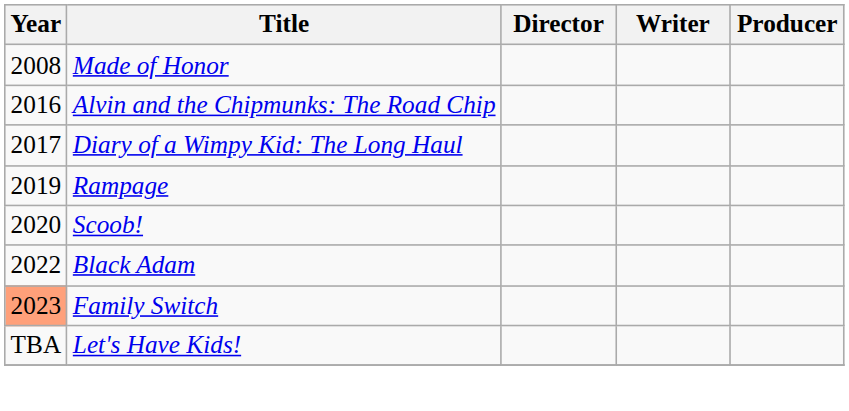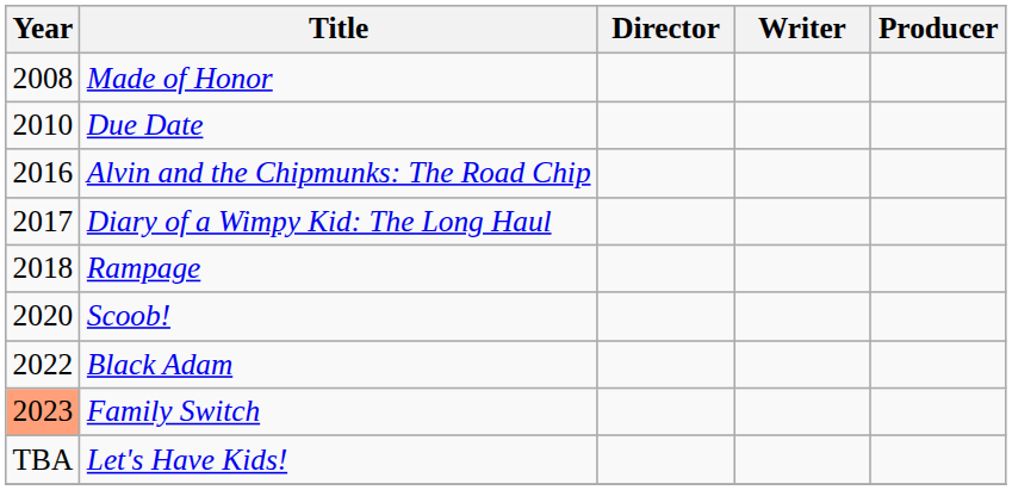+ row: 2010 | Due Date
Rampage | Year: 2019 -> 2018
